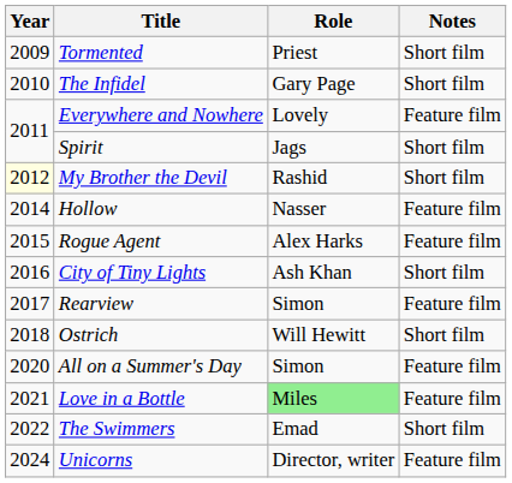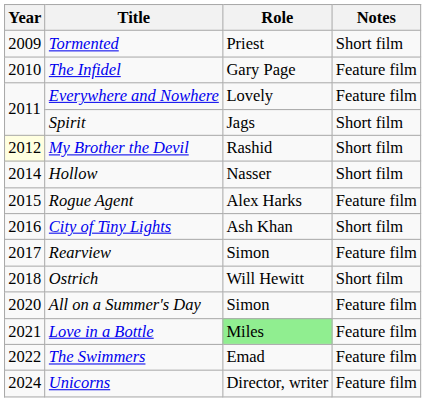The Infidel | Notes: Short film -> Feature film
Hollow | Notes: Feature film -> Short film
The Swimmers | Notes: Short film -> Feature film
